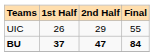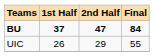rows swapped: BU <-> UIC
